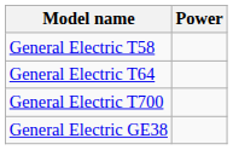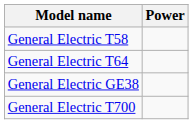rows swapped: General Electric T700 <-> General Electric GE38
